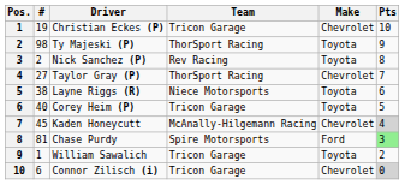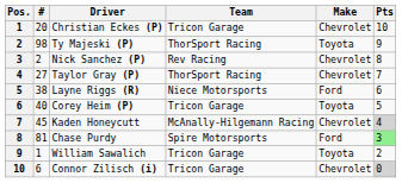Christian Eckes (P) | #: 19 -> 20
Nick Sanchez (P) | Make: Toyota -> Chevrolet
Layne Riggs (R) | Make: Toyota -> Ford
